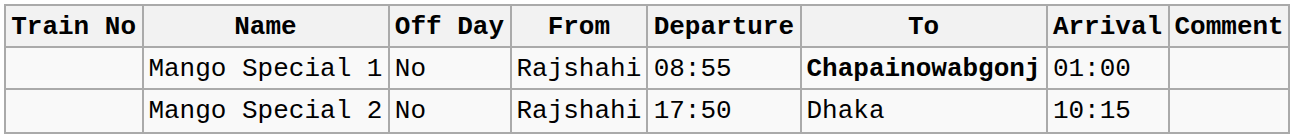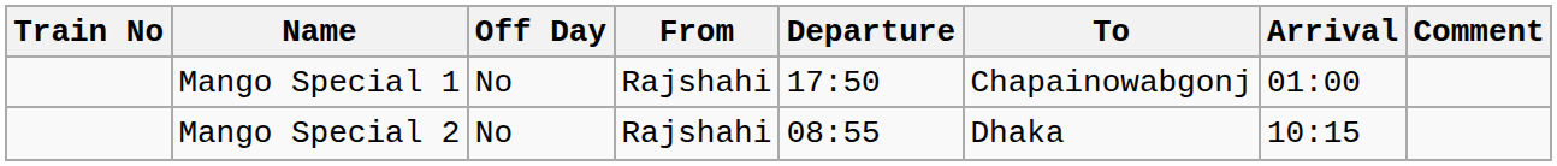Mango Special 1 | Departure: 08:55 -> 17:50
Mango Special 1 | To: bold -> normal
Mango Special 2 | Departure: 17:50 -> 08:55
